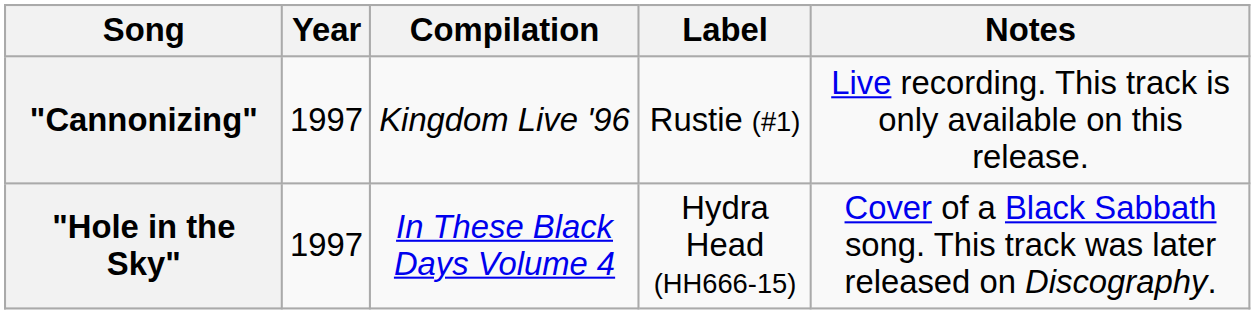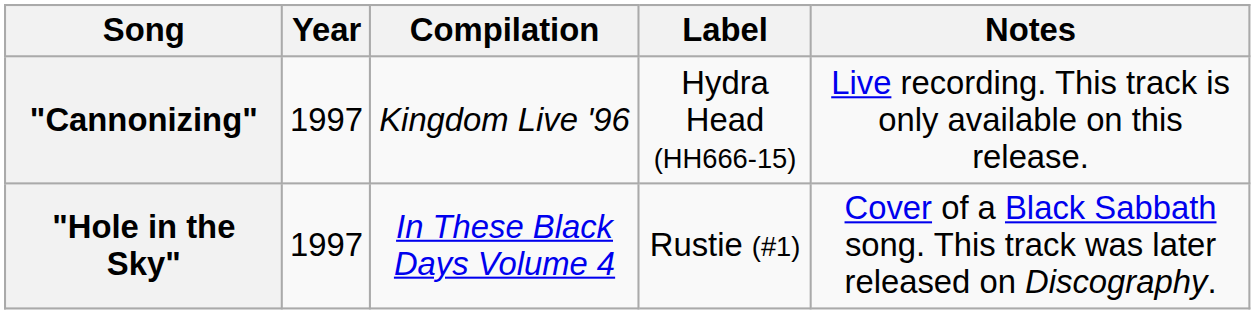"Cannonizing" | Label: Rustie (#1) -> Hydra Head (HH666-15)
"Hole in the Sky" | Label: Hydra Head (HH666-15) -> Rustie (#1)
